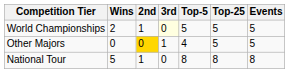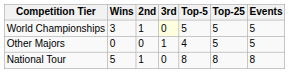World Championships | Wins: 2 -> 3
Other Majors | 2nd: gold background -> no background
